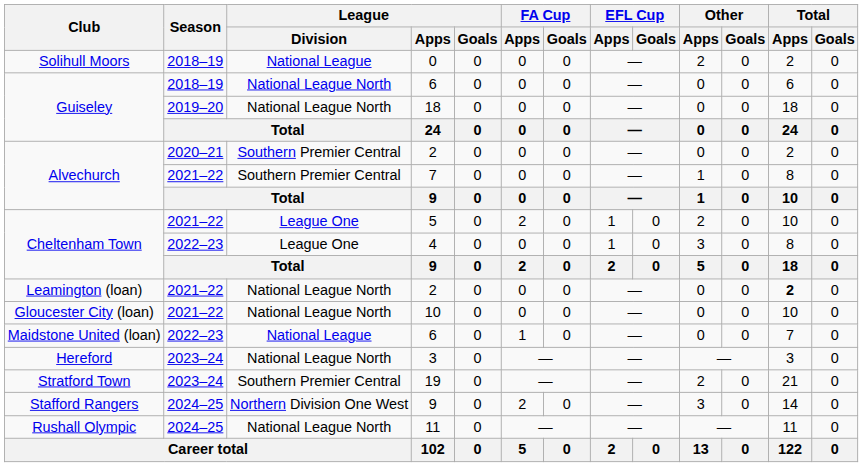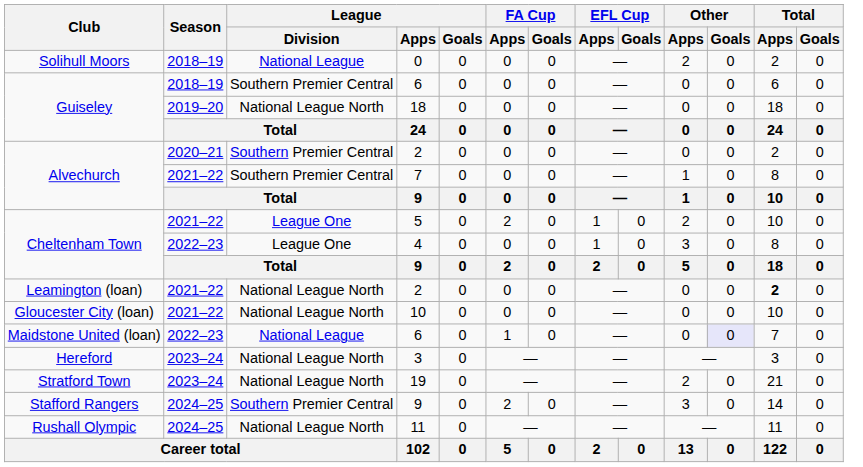Guiseley / 6 | League / Division: National League North -> Southern Premier Central
Maidstone United (loan) / 6 | Other / Goals: no background -> lavender background
19 | League / Division: Southern Premier Central -> National League North
Stafford Rangers / 9 | League / Division: Northern Division One West -> Southern Premier Central
